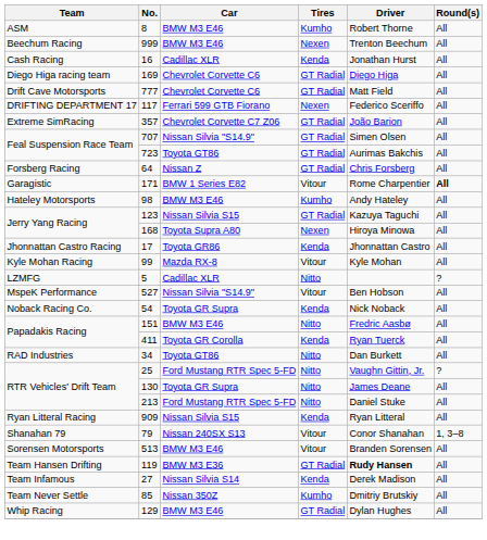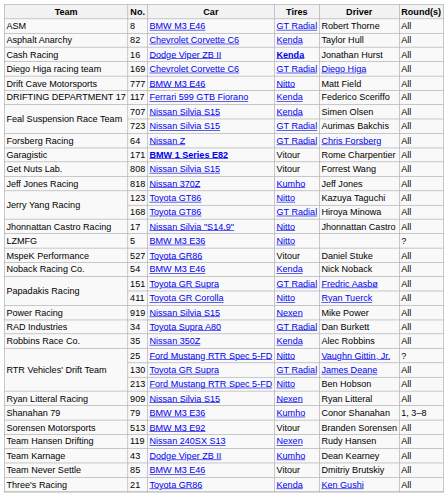8 | Tires: Kumho -> GT Radial
+ row: Asphalt Anarchy | 82 | Chevrolet Corvette C6 | Kenda | Taylor Hull | All
- row: Beechum Racing | 999 | BMW M3 E46 | Nexen | Trenton Beechum | All
16 | Car: Cadillac XLR -> Dodge Viper ZB II
16 | Tires: normal -> bold
777 | Car: Chevrolet Corvette C6 -> BMW M3 E46
777 | Tires: GT Radial -> Nitto
117 | Tires: Nexen -> Kenda
- row: Extreme SimRacing | 357 | Chevrolet Corvette C7 Z06 | GT Radial | João Barion | All
707 | Car: Nissan Silvia "S14.9" -> Nissan Silvia S15
707 | Tires: GT Radial -> Kenda
723 | Car: Toyota GT86 -> Nissan Silvia S15
171 | Car: normal -> bold
171 | Round(s): bold -> normal
+ row: Get Nuts Lab. | 808 | Nissan Silvia S15 | Vitour | Forrest Wang | All
- row: Hateley Motorsports | 98 | BMW M3 E46 | Kumho | Andy Hateley | All
+ row: Jeff Jones Racing | 818 | Nissan 370Z | Kumho | Jeff Jones | All
123 | Car: Nissan Silvia S15 -> Toyota GT86
123 | Tires: GT Radial -> Nitto
168 | Car: Toyota Supra A80 -> Toyota GT86
168 | Tires: Nexen -> GT Radial
17 | Car: Toyota GR86 -> Nissan Silvia "S14.9"
17 | Tires: Kenda -> Nitto
- row: Kyle Mohan Racing | 99 | Mazda RX-8 | Vitour | Kyle Mohan | All
5 | Car: Cadillac XLR -> BMW M3 E36
527 | Car: Nissan Silvia "S14.9" -> Toyota GR86
527 | Driver: Ben Hobson -> Daniel Stuke
54 | Car: Toyota GR Supra -> BMW M3 E46
151 | Car: BMW M3 E46 -> Toyota GR Supra
151 | Tires: Nitto -> GT Radial
411 | Tires: Kenda -> Nitto
+ row: Power Racing | 919 | Nissan Silvia S15 | Nexen | Mike Power | All
34 | Car: Toyota GT86 -> Toyota Supra A80
34 | Tires: Nitto -> GT Radial
+ row: Robbins Race Co. | 35 | Nissan 350Z | Kenda | Alec Robbins | All
130 | Tires: Nitto -> GT Radial
213 | Driver: Daniel Stuke -> Ben Hobson
909 | Tires: Kenda -> Nexen
79 | Car: Nissan 240SX S13 -> BMW M3 E36
79 | Tires: Vitour -> Kumho
513 | Car: BMW M3 E46 -> BMW M3 E92
119 | Car: BMW M3 E36 -> Nissan 240SX S13
119 | Tires: GT Radial -> Nexen
119 | Driver: bold -> normal
- row: Team Infamous | 27 | Nissan Silvia S14 | Kenda | Derek Madison | All
+ row: Team Karnage | 43 | Dodge Viper ZB II | Kumho | Dean Kearney | All
85 | Car: Nissan 350Z -> BMW M3 E46
85 | Tires: Kumho -> Vitour
+ row: Three's Racing | 21 | Toyota GR86 | Kenda | Ken Gushi | All
- row: Whip Racing | 129 | BMW M3 E46 | GT Radial | Dylan Hughes | All
